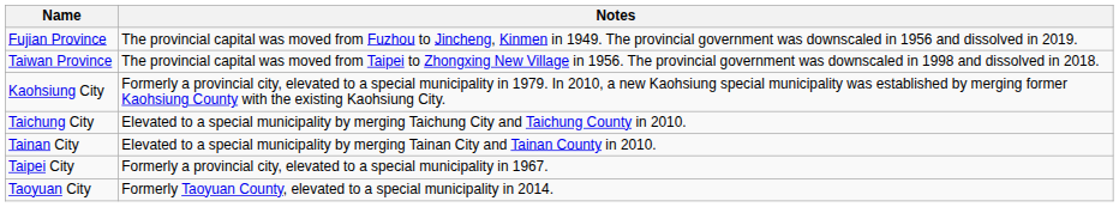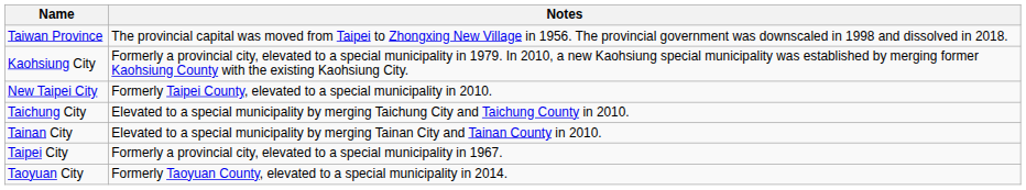- row: Fujian Province | The provincial capital was moved from Fuzhou to Jincheng, Kinmen in 1949. The provincial government was downscaled in 1956 and dissolved in 2019.
+ row: New Taipei City | Formerly Taipei County, elevated to a special municipality in 2010.
